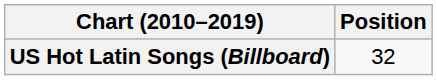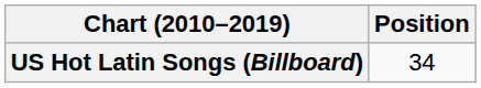US Hot Latin Songs (Billboard) | Position: 32 -> 34
